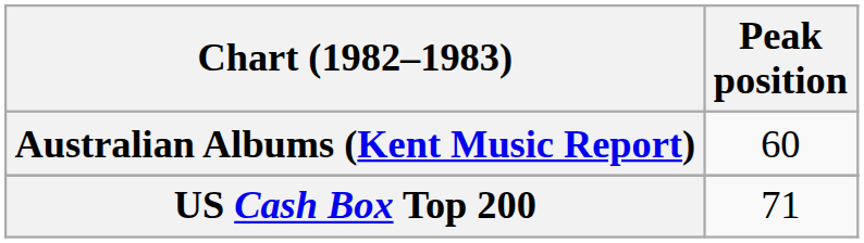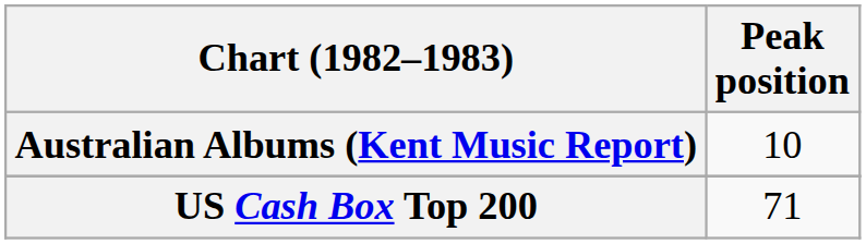Australian Albums (Kent Music Report) | Peak position: 60 -> 10
